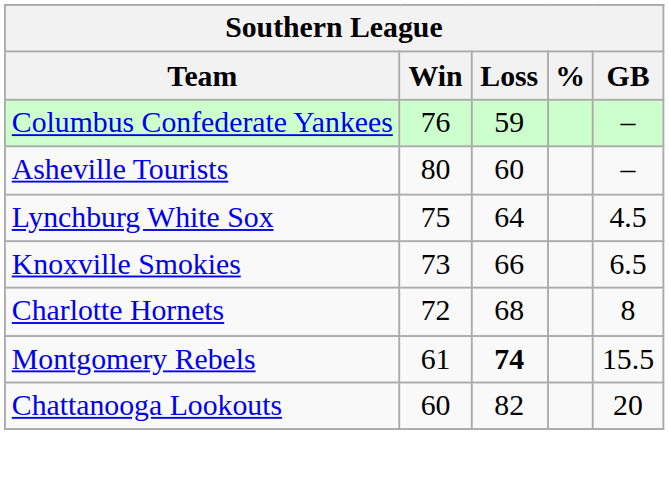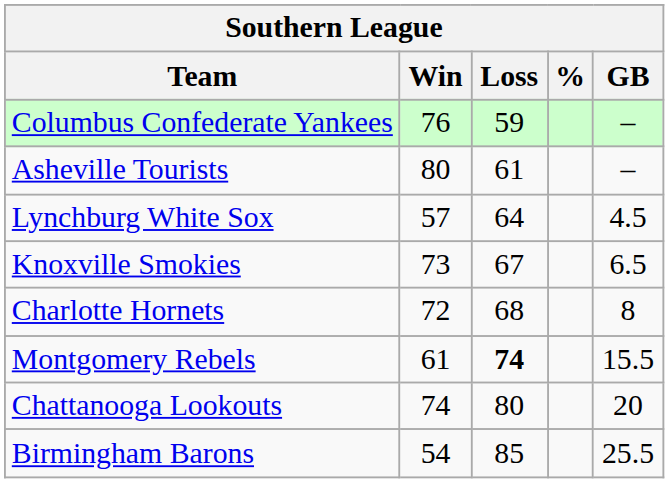Asheville Tourists | Loss: 60 -> 61
Lynchburg White Sox | Win: 75 -> 57
Knoxville Smokies | Loss: 66 -> 67
Chattanooga Lookouts | Win: 60 -> 74
Chattanooga Lookouts | Loss: 82 -> 80
+ row: Birmingham Barons | 54 | 85 | 25.5
